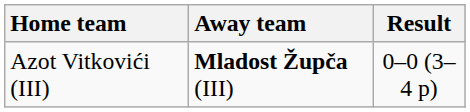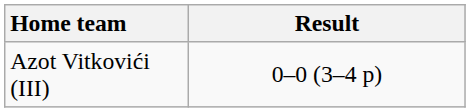- column: Away team | Mladost Župča (III)
